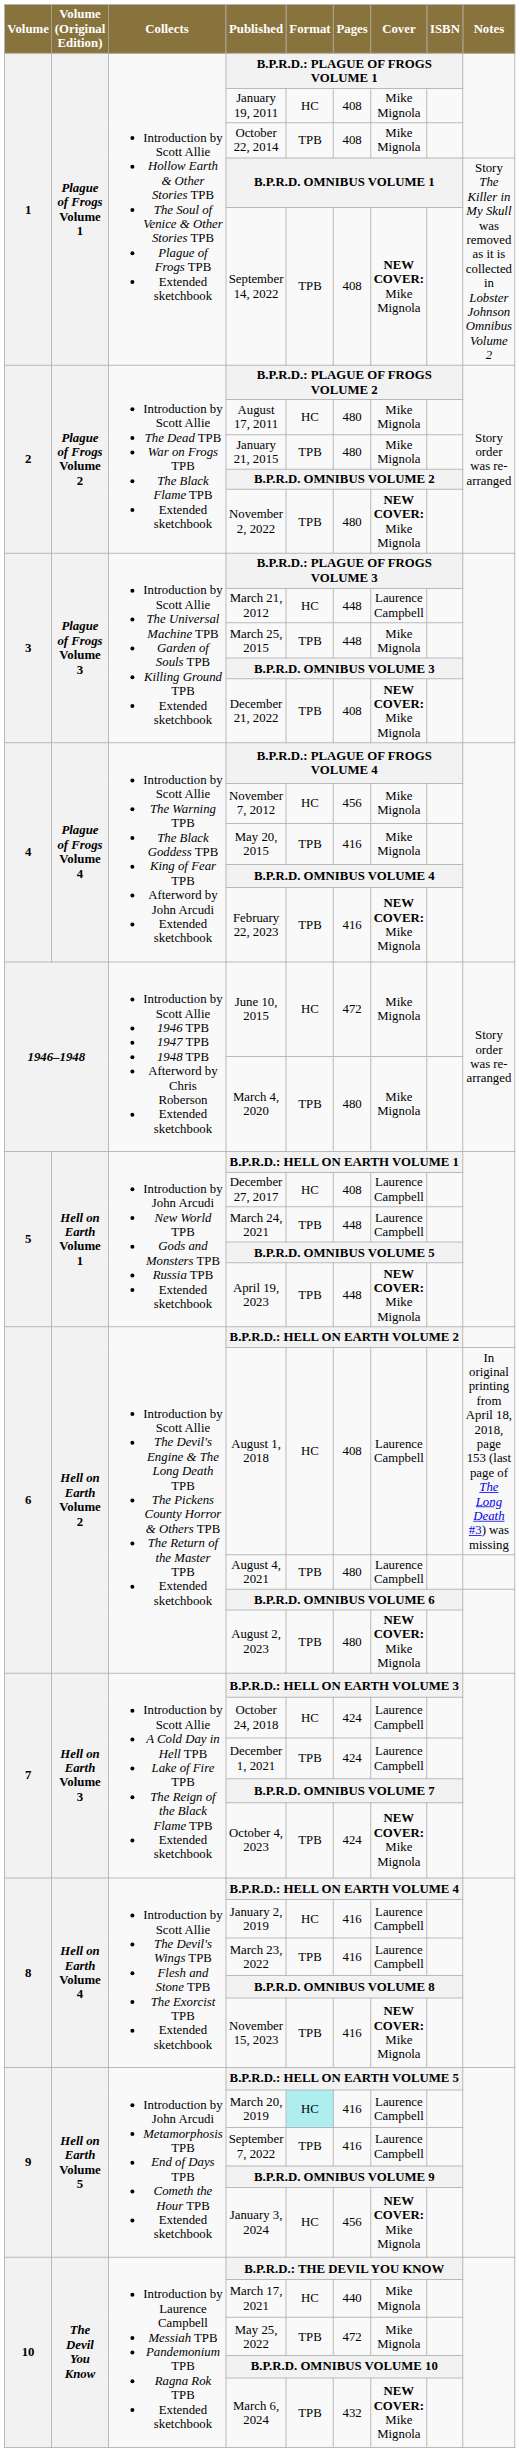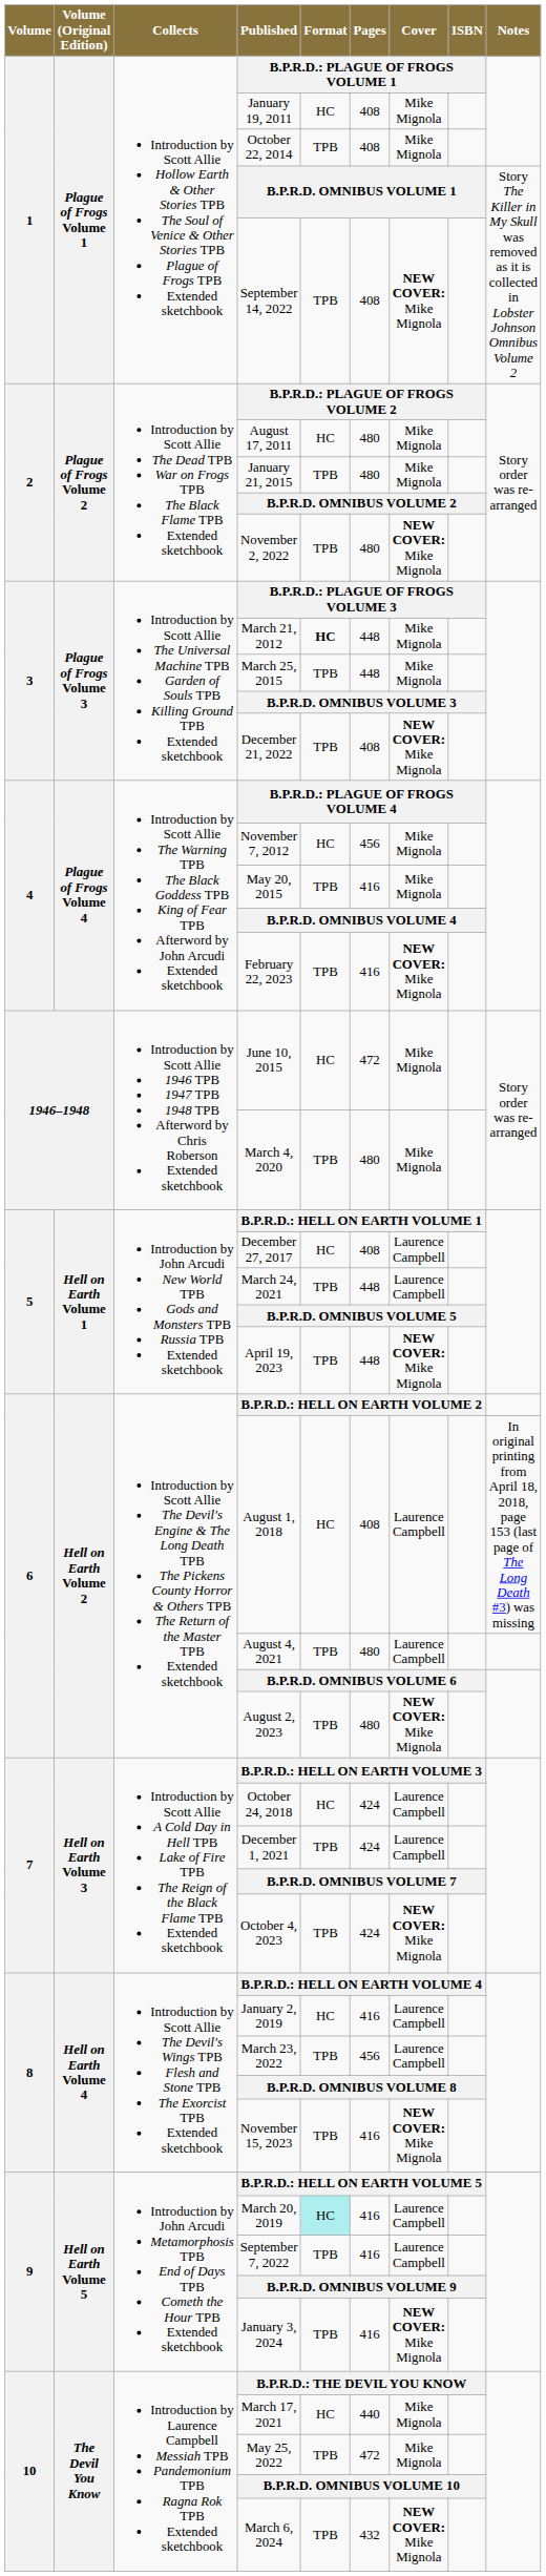March 21, 2012 | Format: normal -> bold
March 21, 2012 | Cover: Laurence Campbell -> Mike Mignola
March 23, 2022 | Pages: 416 -> 456
January 3, 2024 | Format: HC -> TPB
January 3, 2024 | Pages: 456 -> 416
